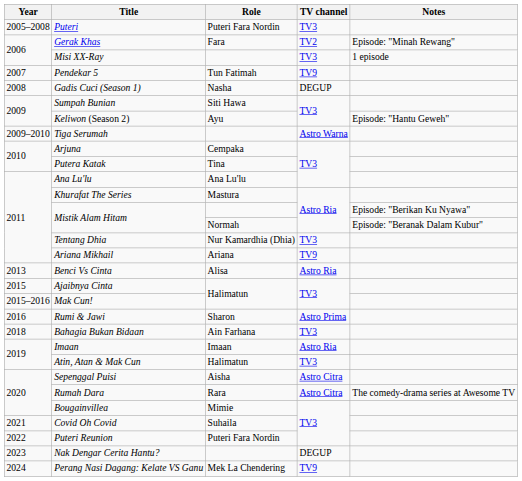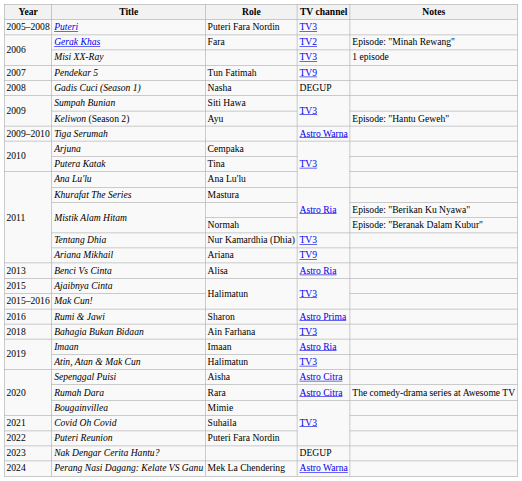Perang Nasi Dagang: Kelate VS Ganu | TV channel: TV9 -> Astro Warna
